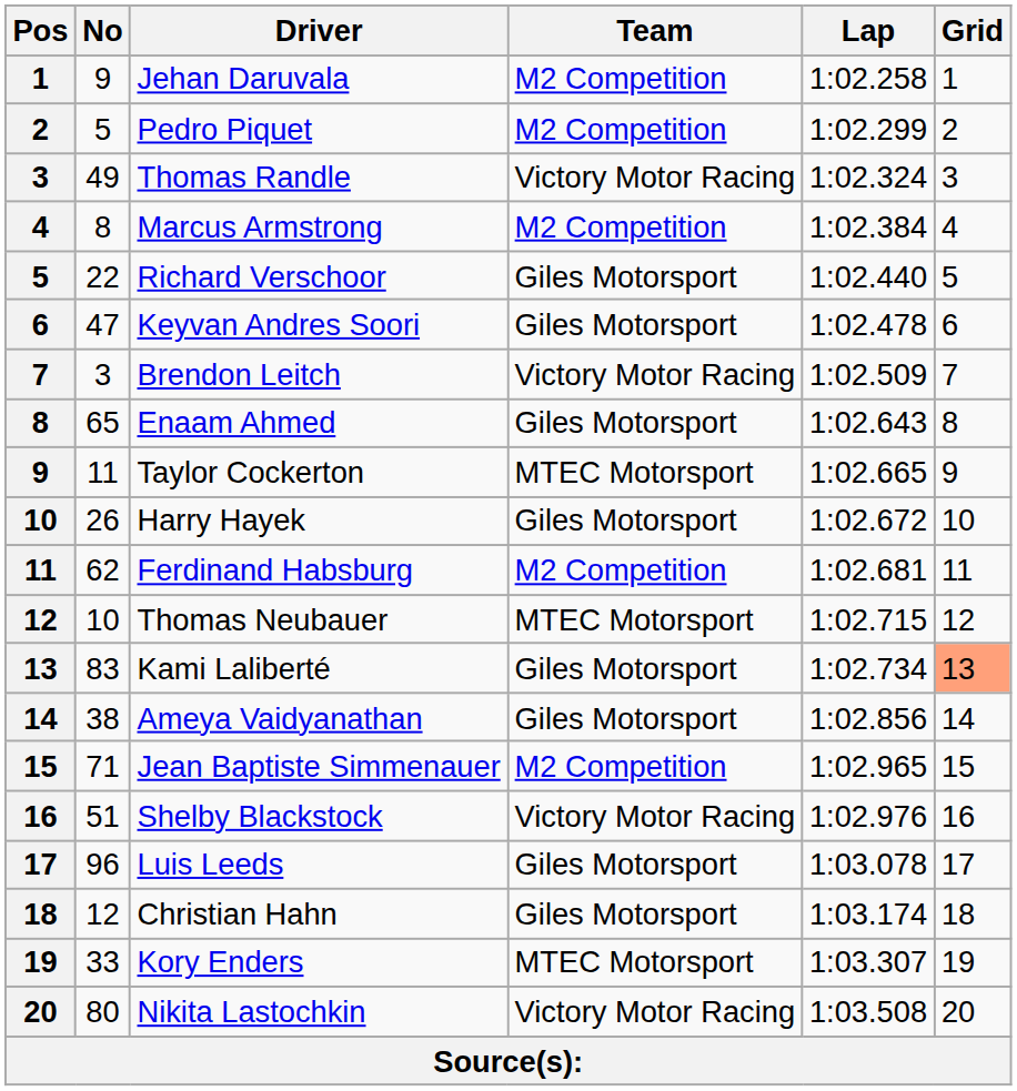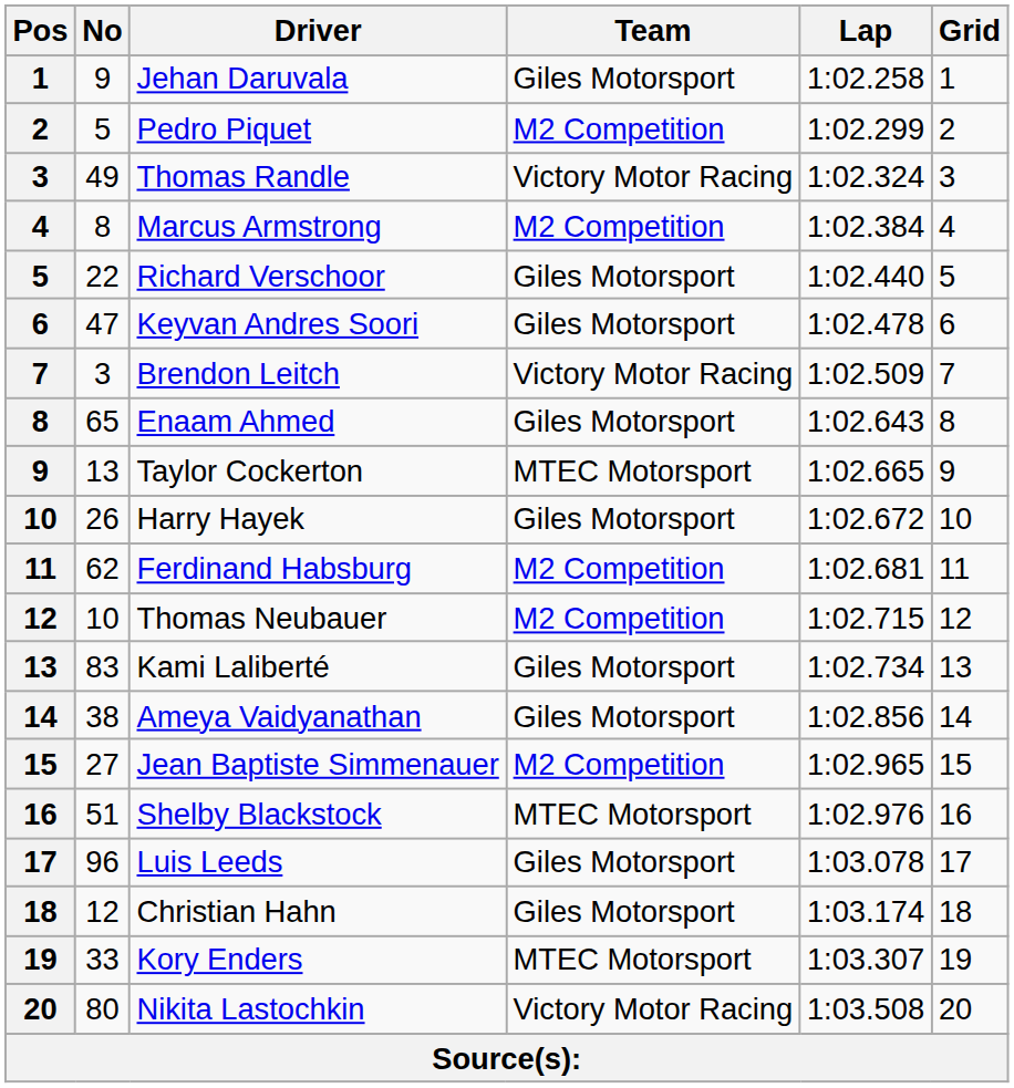Jehan Daruvala | Team: M2 Competition -> Giles Motorsport
Taylor Cockerton | No: 11 -> 13
Thomas Neubauer | Team: MTEC Motorsport -> M2 Competition
Kami Laliberté | Grid: lightsalmon background -> no background
Jean Baptiste Simmenauer | No: 71 -> 27
Shelby Blackstock | Team: Victory Motor Racing -> MTEC Motorsport
